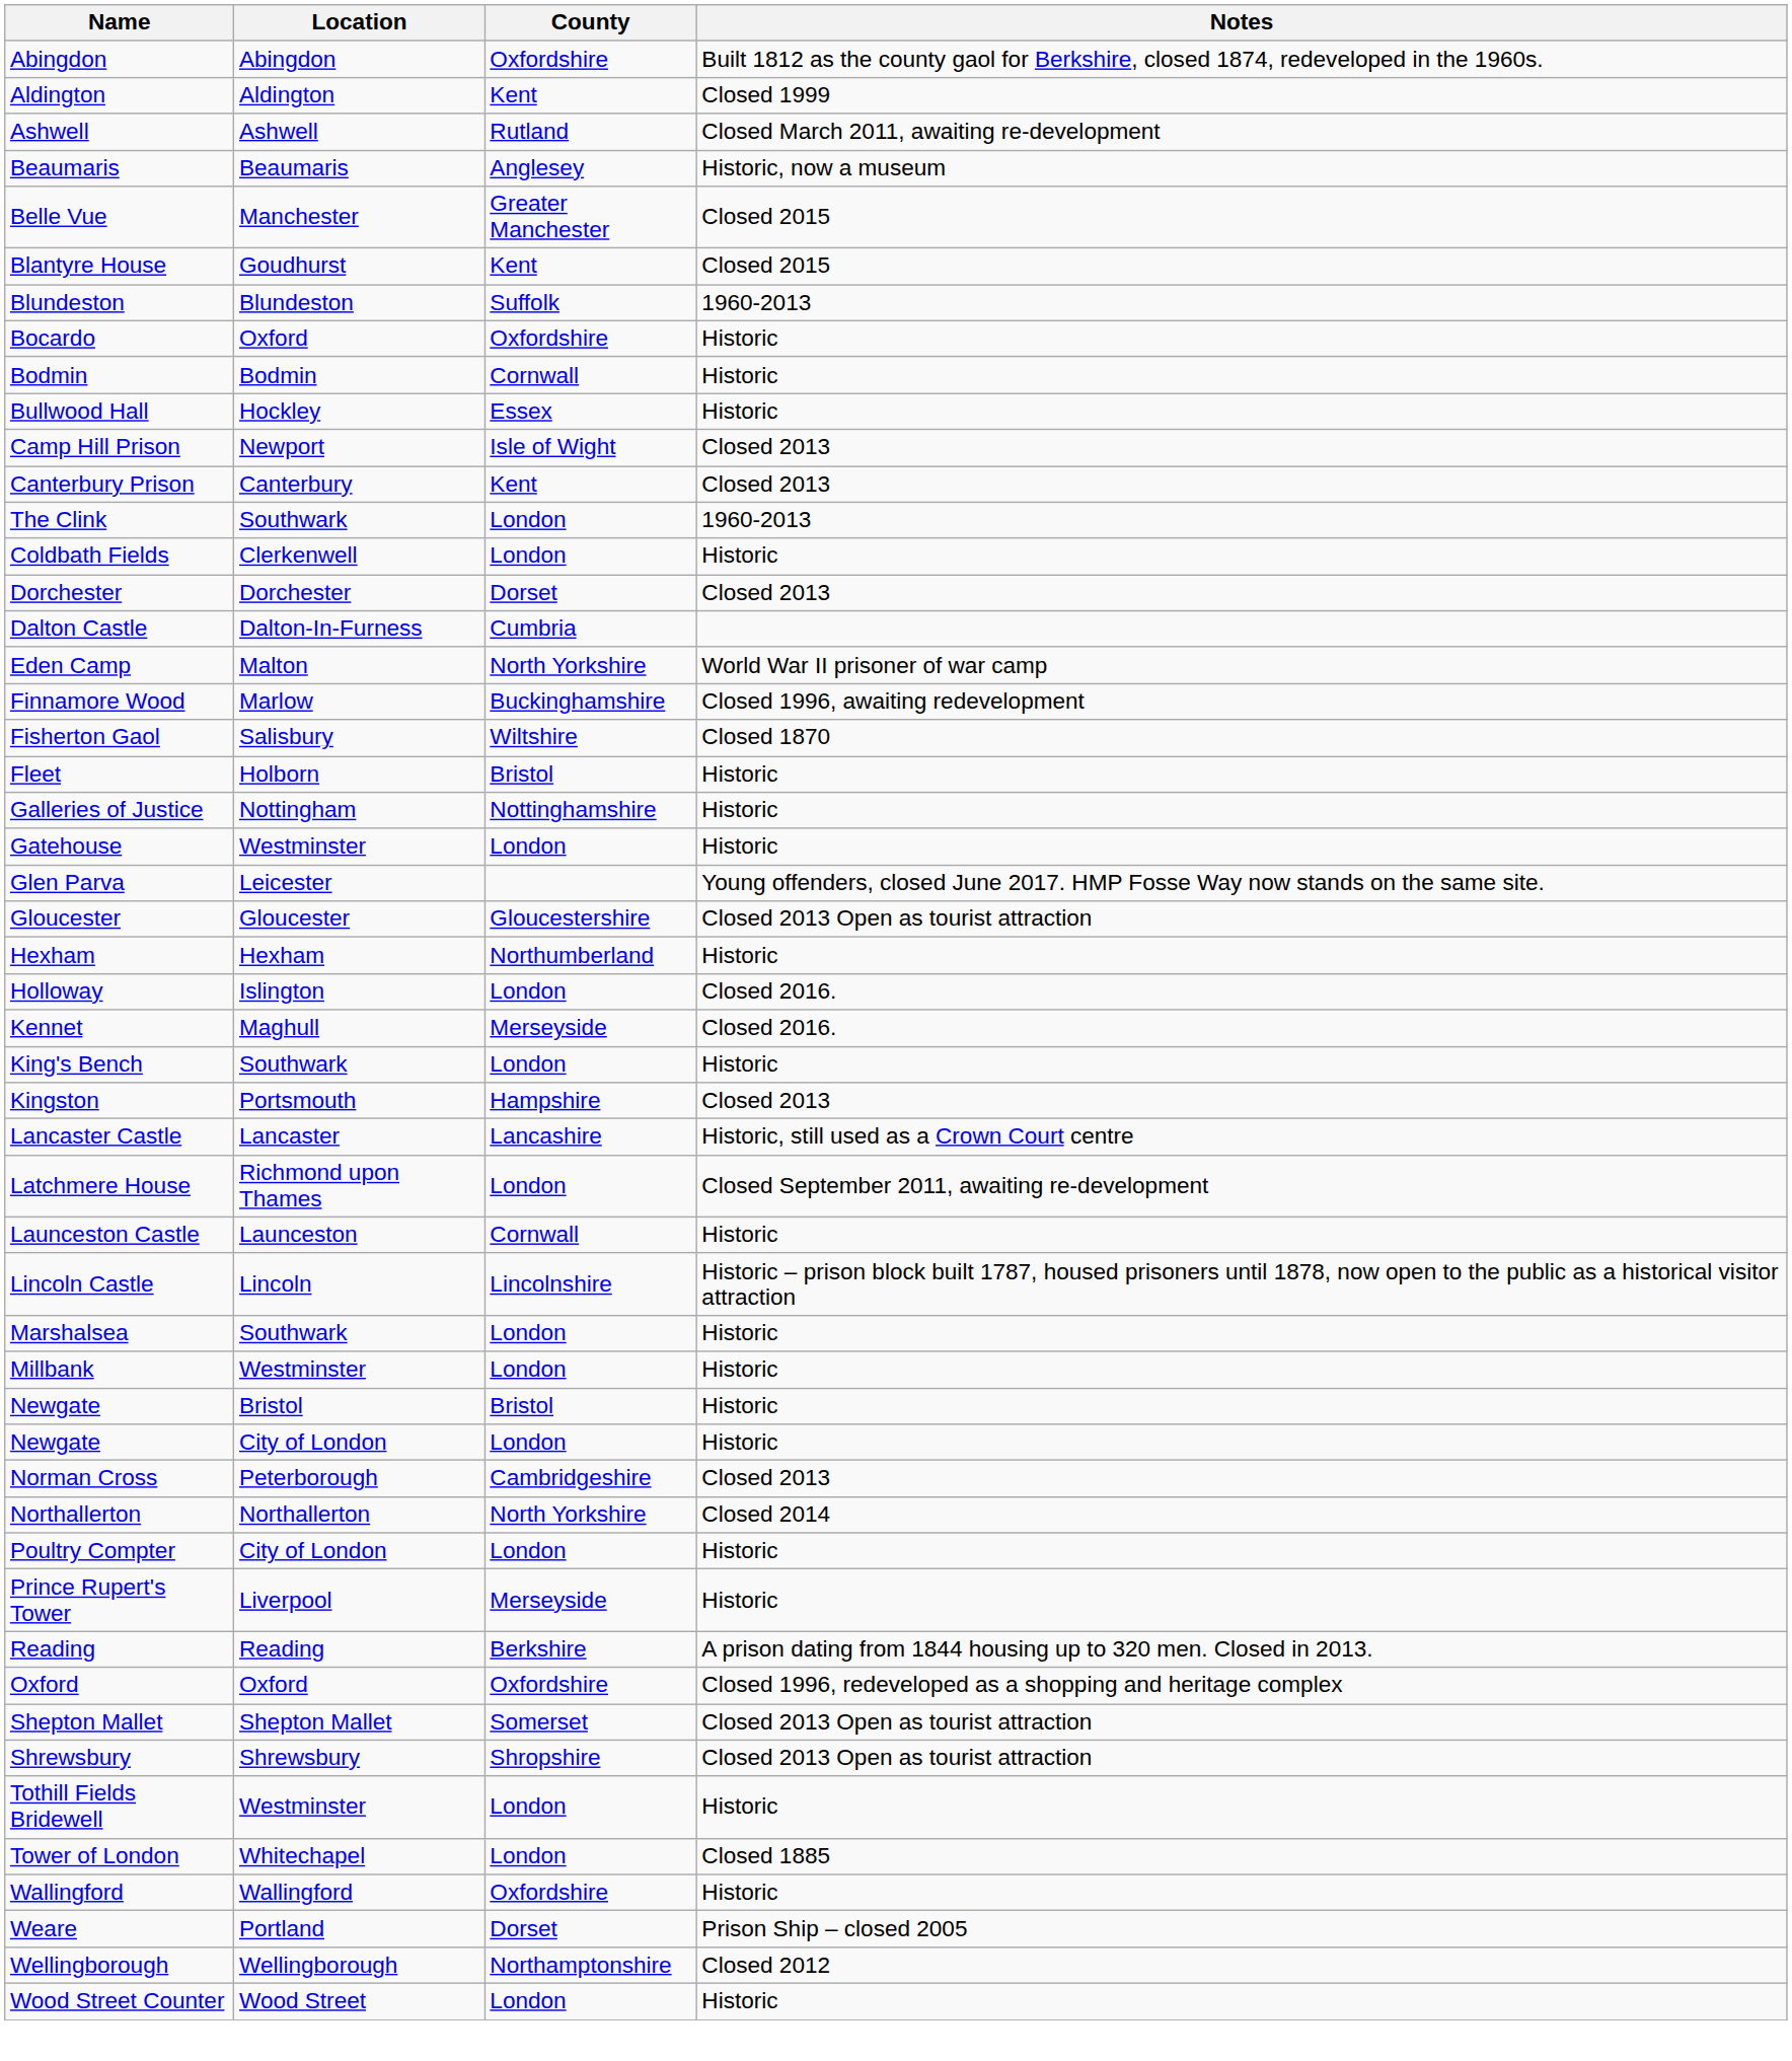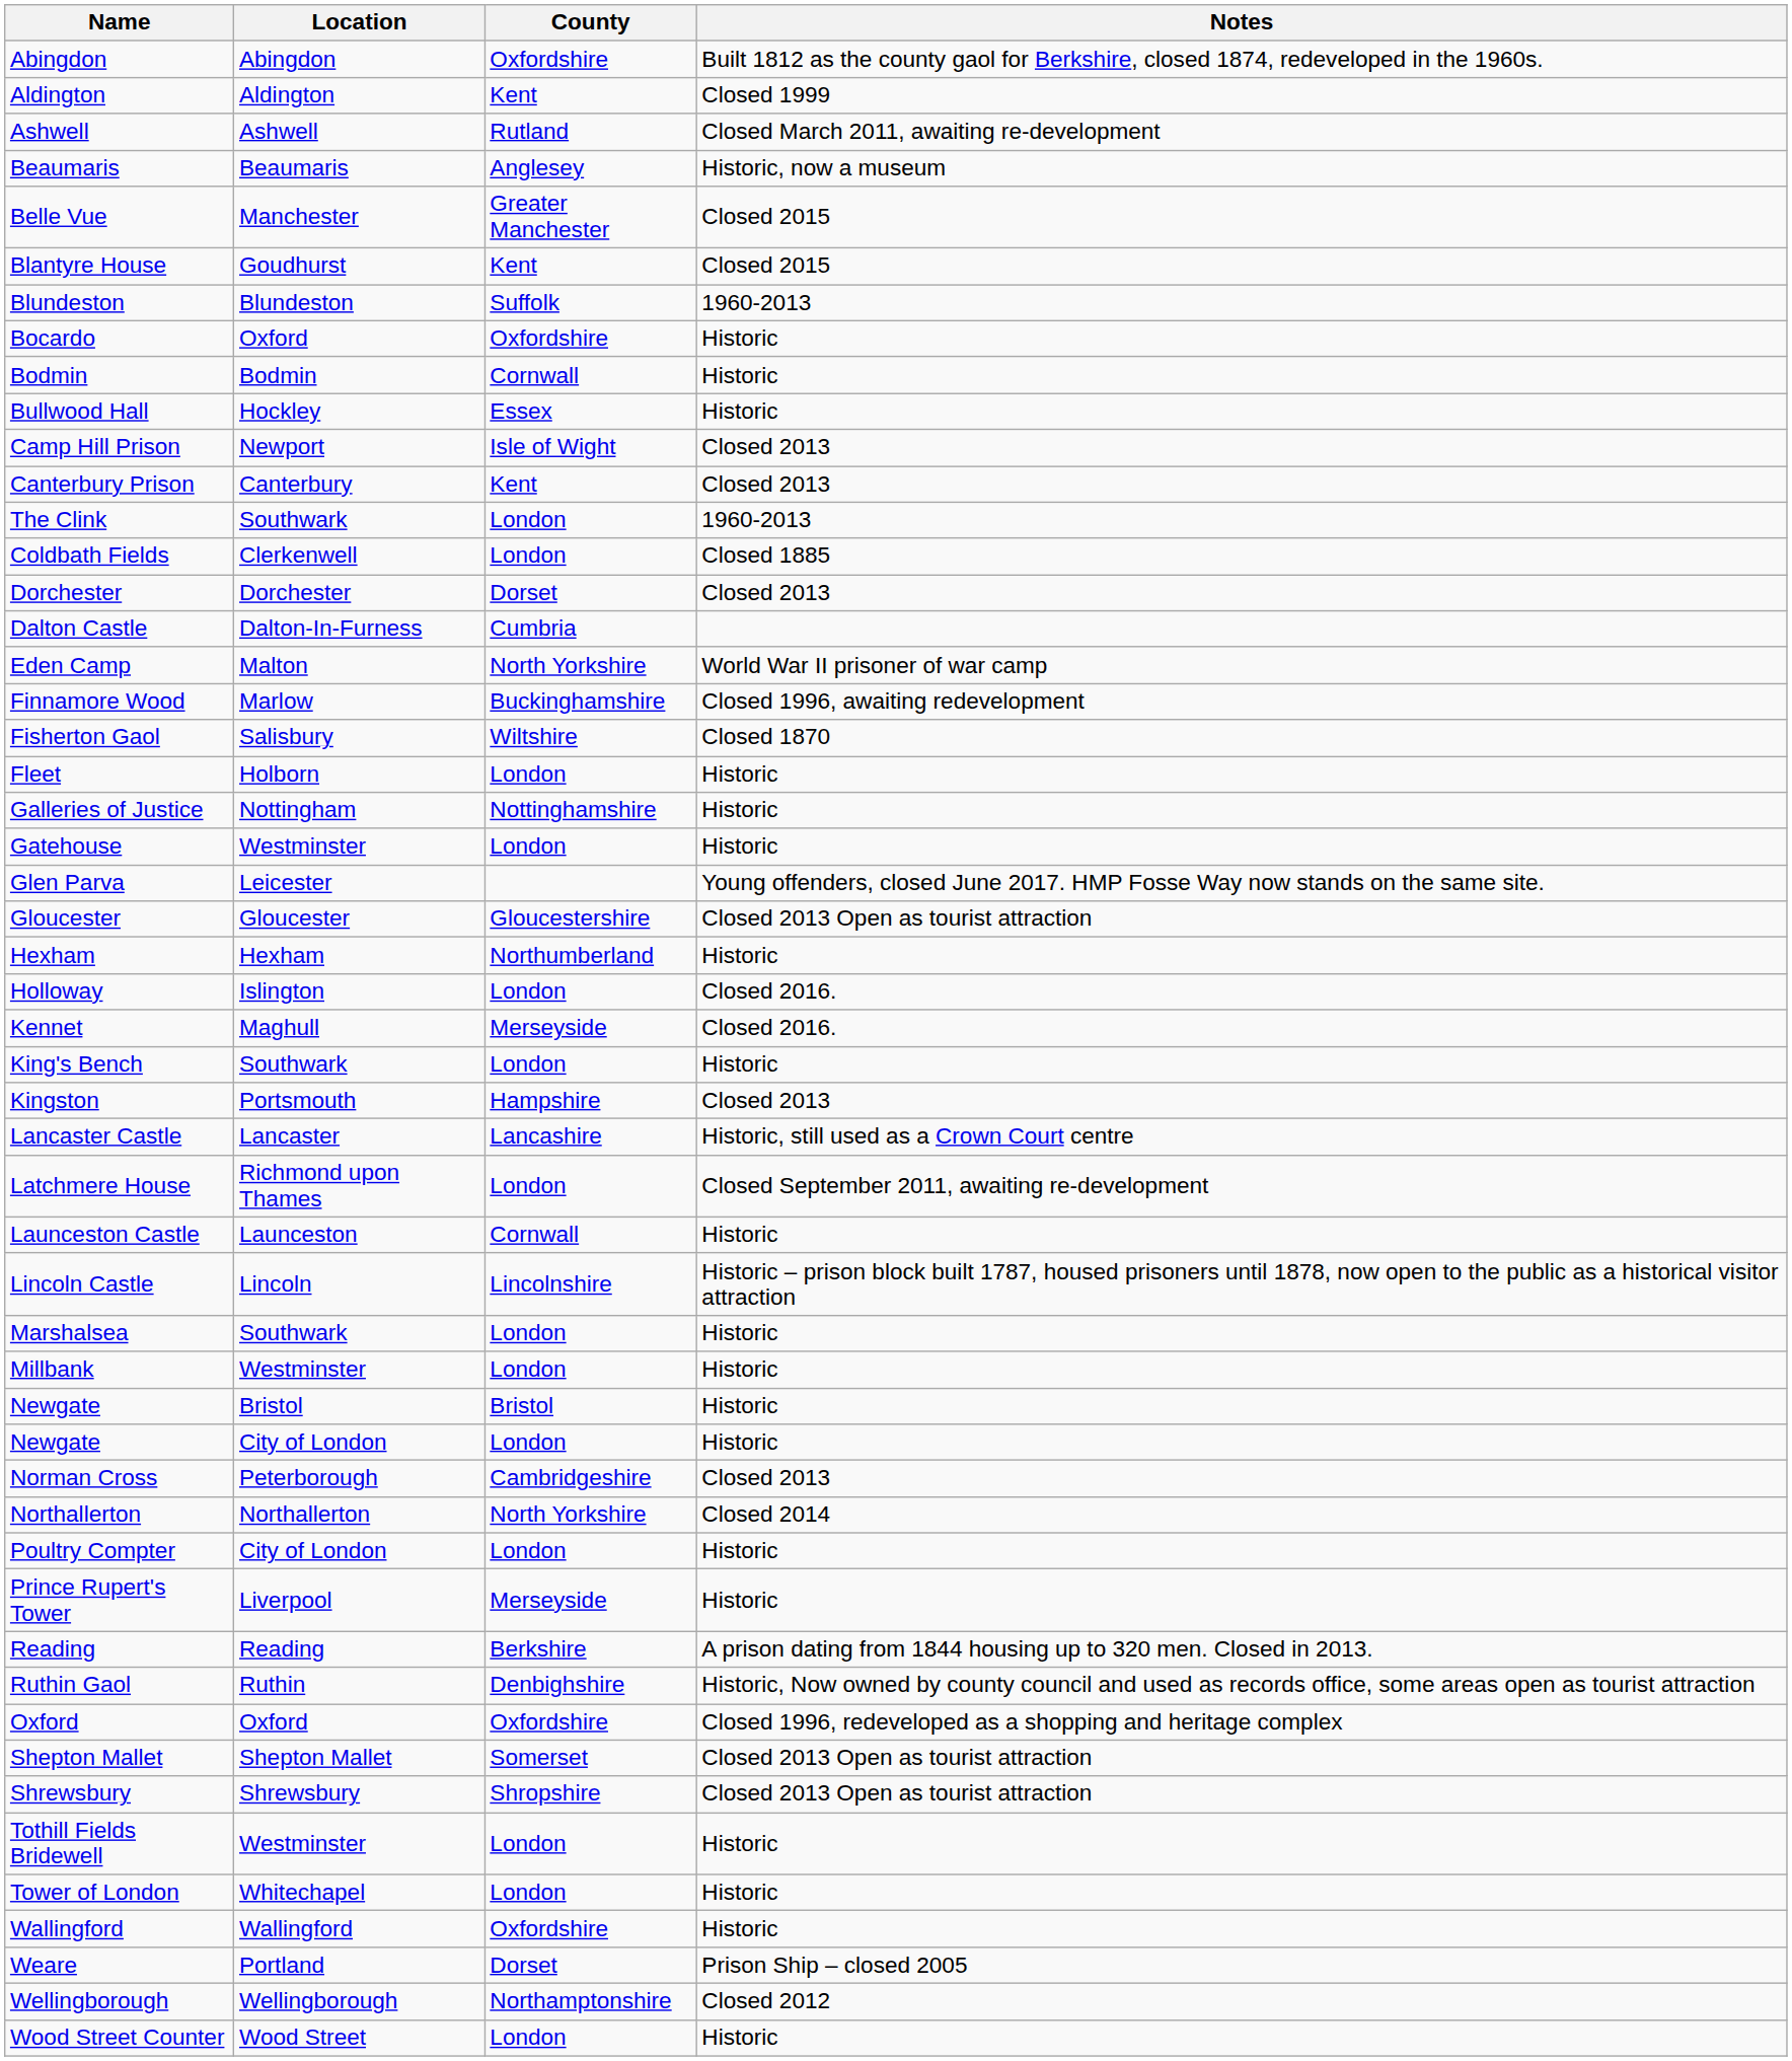Coldbath Fields | Notes: Historic -> Closed 1885
Fleet | County: Bristol -> London
+ row: Ruthin Gaol | Ruthin | Denbighshire | Historic, Now owned by county council and used as records office, some areas open as tourist attraction
Tower of London | Notes: Closed 1885 -> Historic
